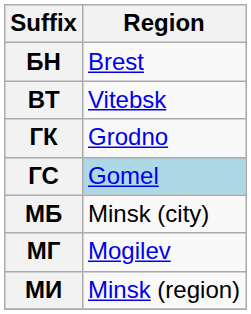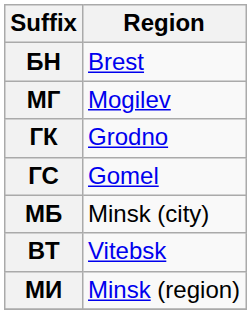rows swapped: BT <-> МГ
ГС | Region: lightblue background -> no background
